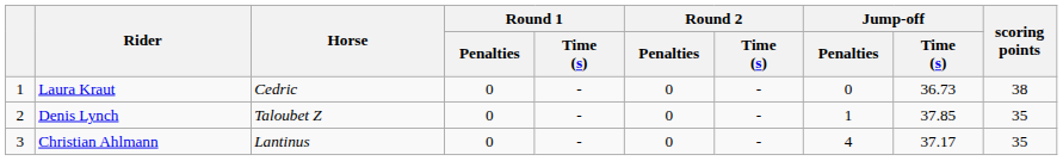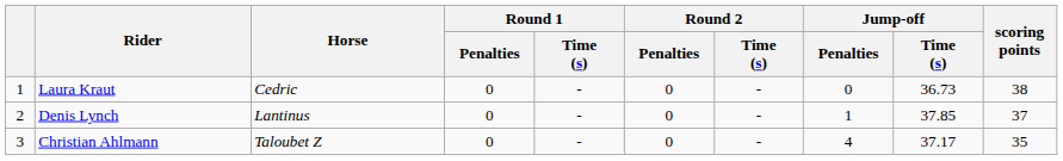Denis Lynch | Horse: Taloubet Z -> Lantinus
Denis Lynch | scoring points: 35 -> 37
Christian Ahlmann | Horse: Lantinus -> Taloubet Z
